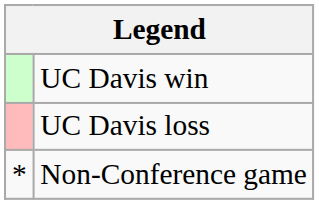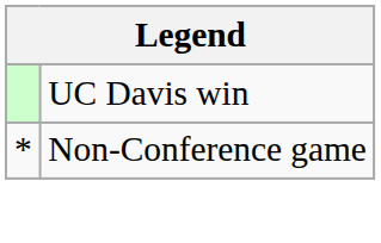- row: UC Davis loss
